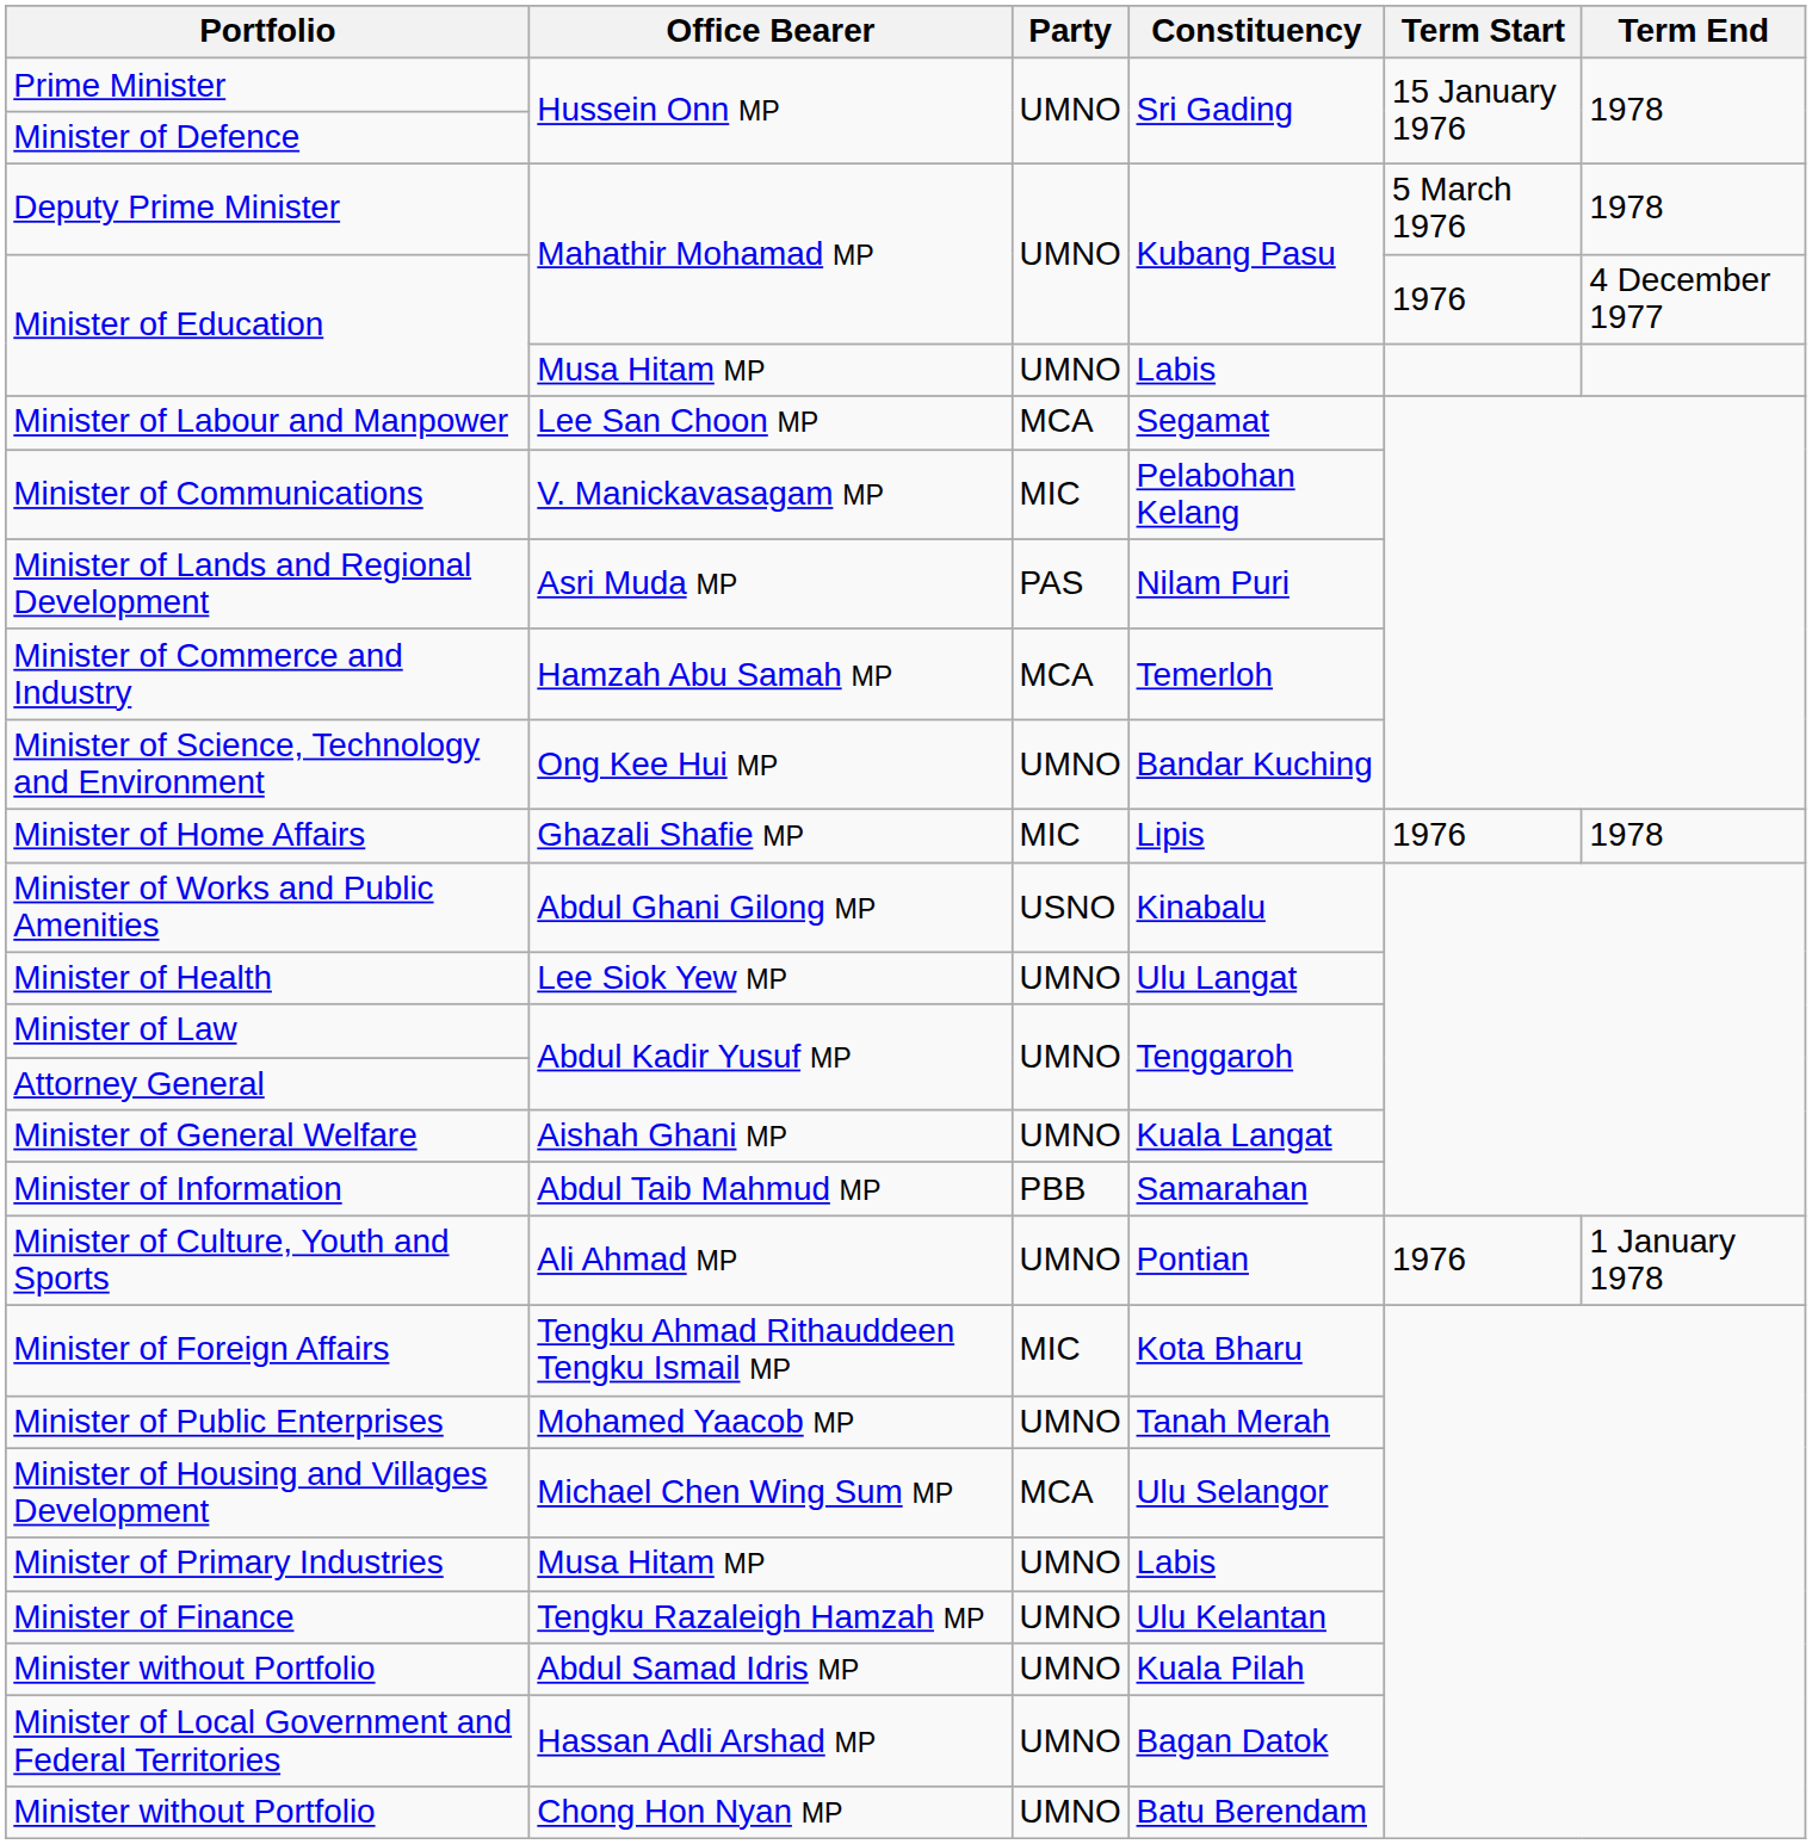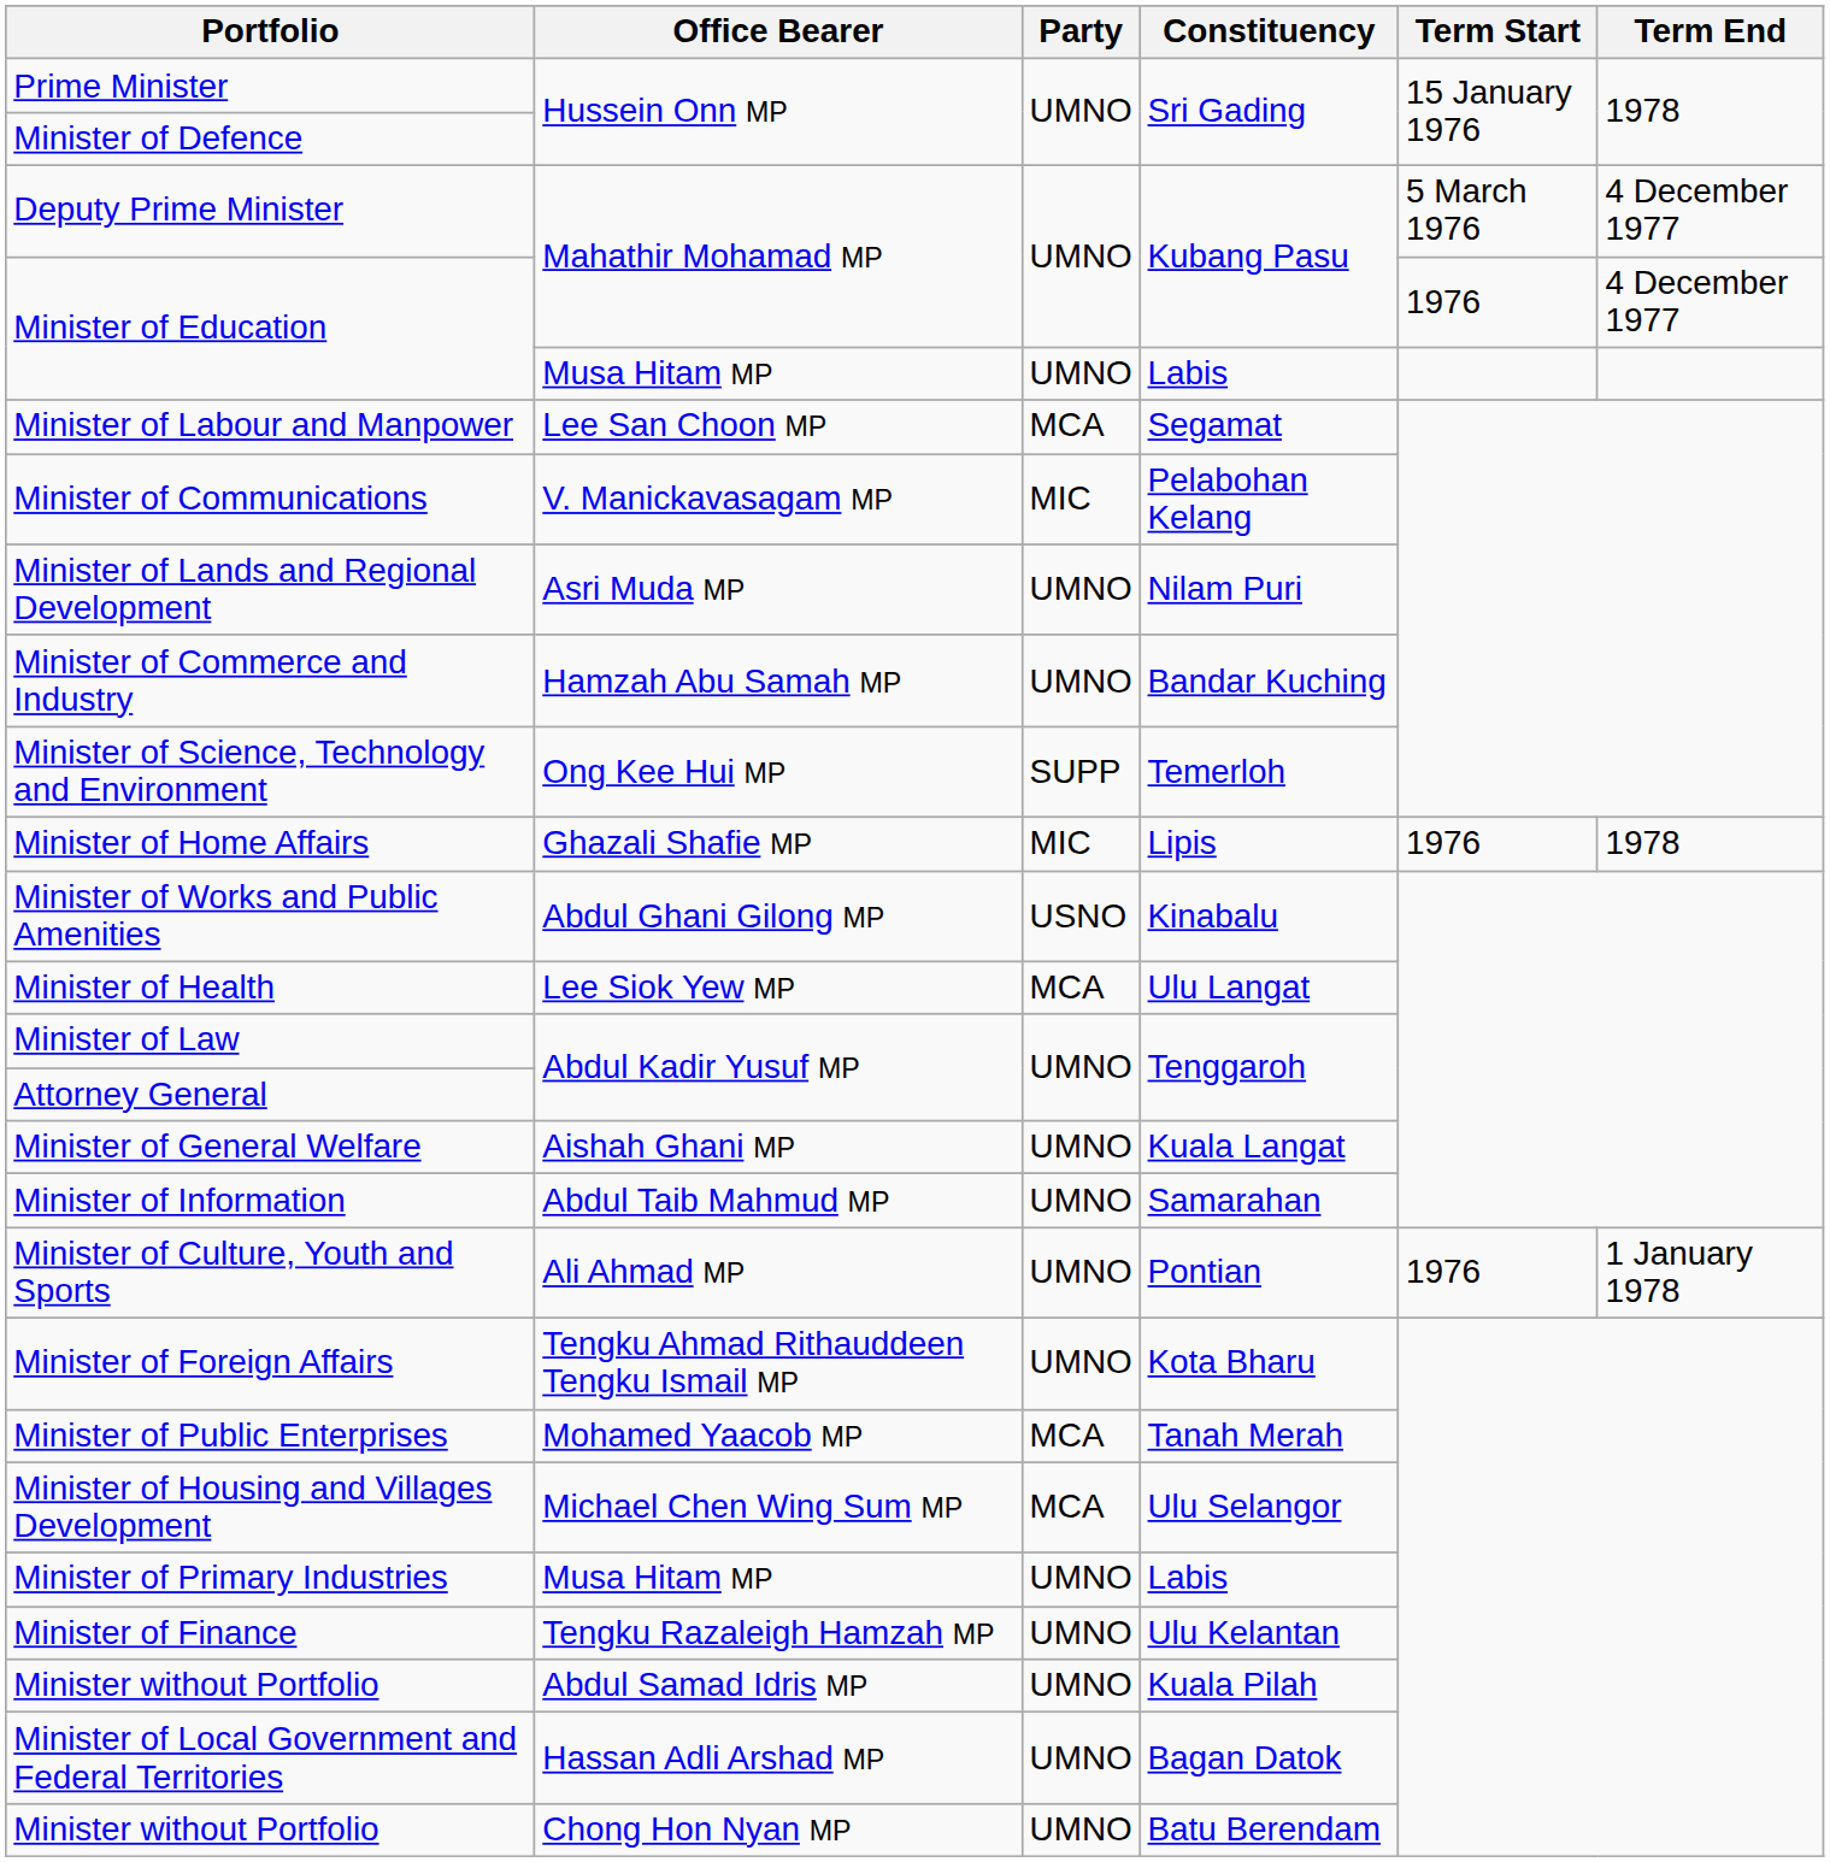Deputy Prime Minister | Term End: 1978 -> 4 December 1977
Minister of Lands and Regional Development | Party: PAS -> UMNO
Minister of Commerce and Industry | Party: MCA -> UMNO
Minister of Commerce and Industry | Constituency: Temerloh -> Bandar Kuching
Minister of Science, Technology and Environment | Party: UMNO -> SUPP
Minister of Science, Technology and Environment | Constituency: Bandar Kuching -> Temerloh
Minister of Health | Party: UMNO -> MCA
Minister of Information | Party: PBB -> UMNO
Minister of Foreign Affairs | Party: MIC -> UMNO
Minister of Public Enterprises | Party: UMNO -> MCA
